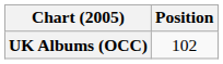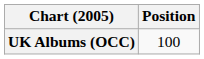UK Albums (OCC) | Position: 102 -> 100
